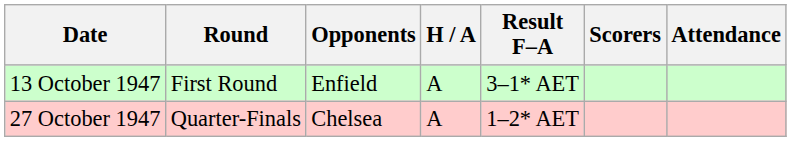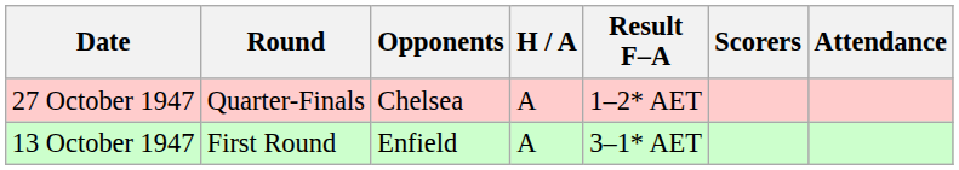rows swapped: 13 October 1947 <-> 27 October 1947
